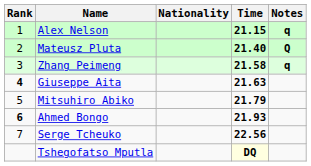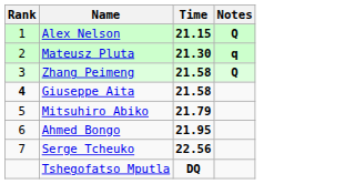- column: Nationality
Alex Nelson | Notes: q -> Q
Mateusz Pluta | Time: 21.40 -> 21.30
Mateusz Pluta | Notes: Q -> q
Zhang Peimeng | Notes: q -> Q
Giuseppe Aita | Time: 21.63 -> 21.58
Ahmed Bongo | Rank: bold -> normal
Ahmed Bongo | Time: 21.93 -> 21.95
Tshegofatso Mputla | Time: lightyellow background -> no background
